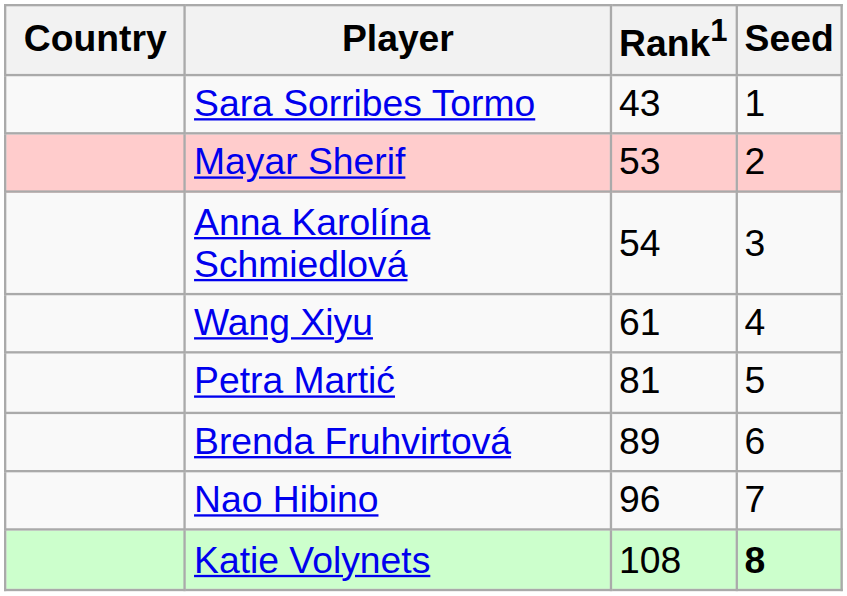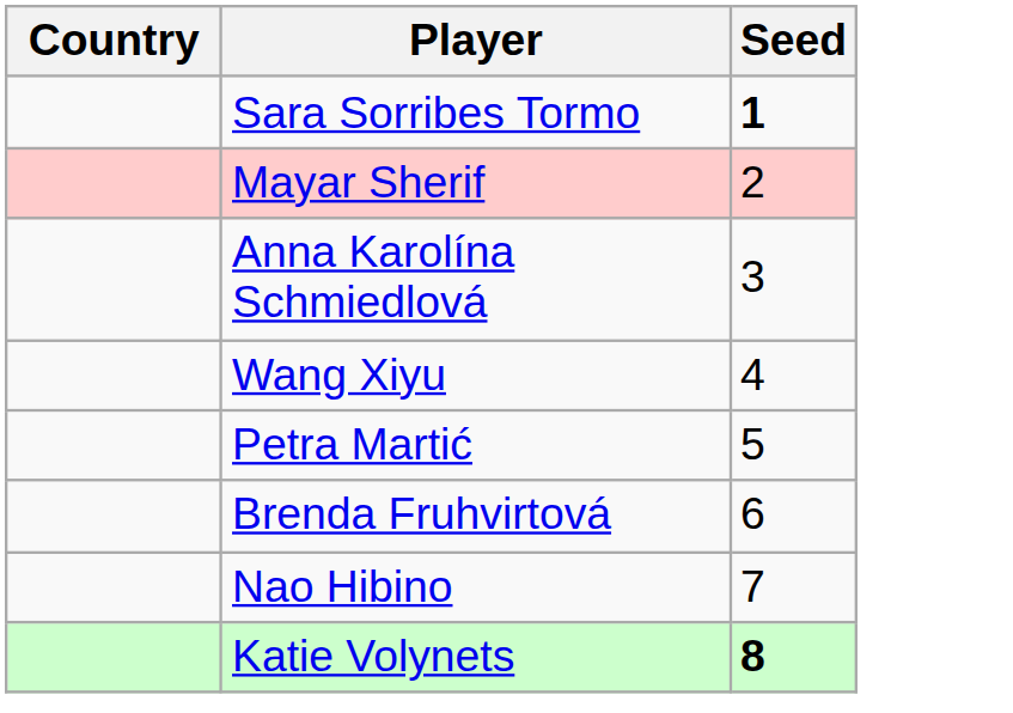- column: Rank1 | 43 | 53 | 54 | 61 | 81 | 89 | 96 | 108
Sara Sorribes Tormo | Seed: normal -> bold
